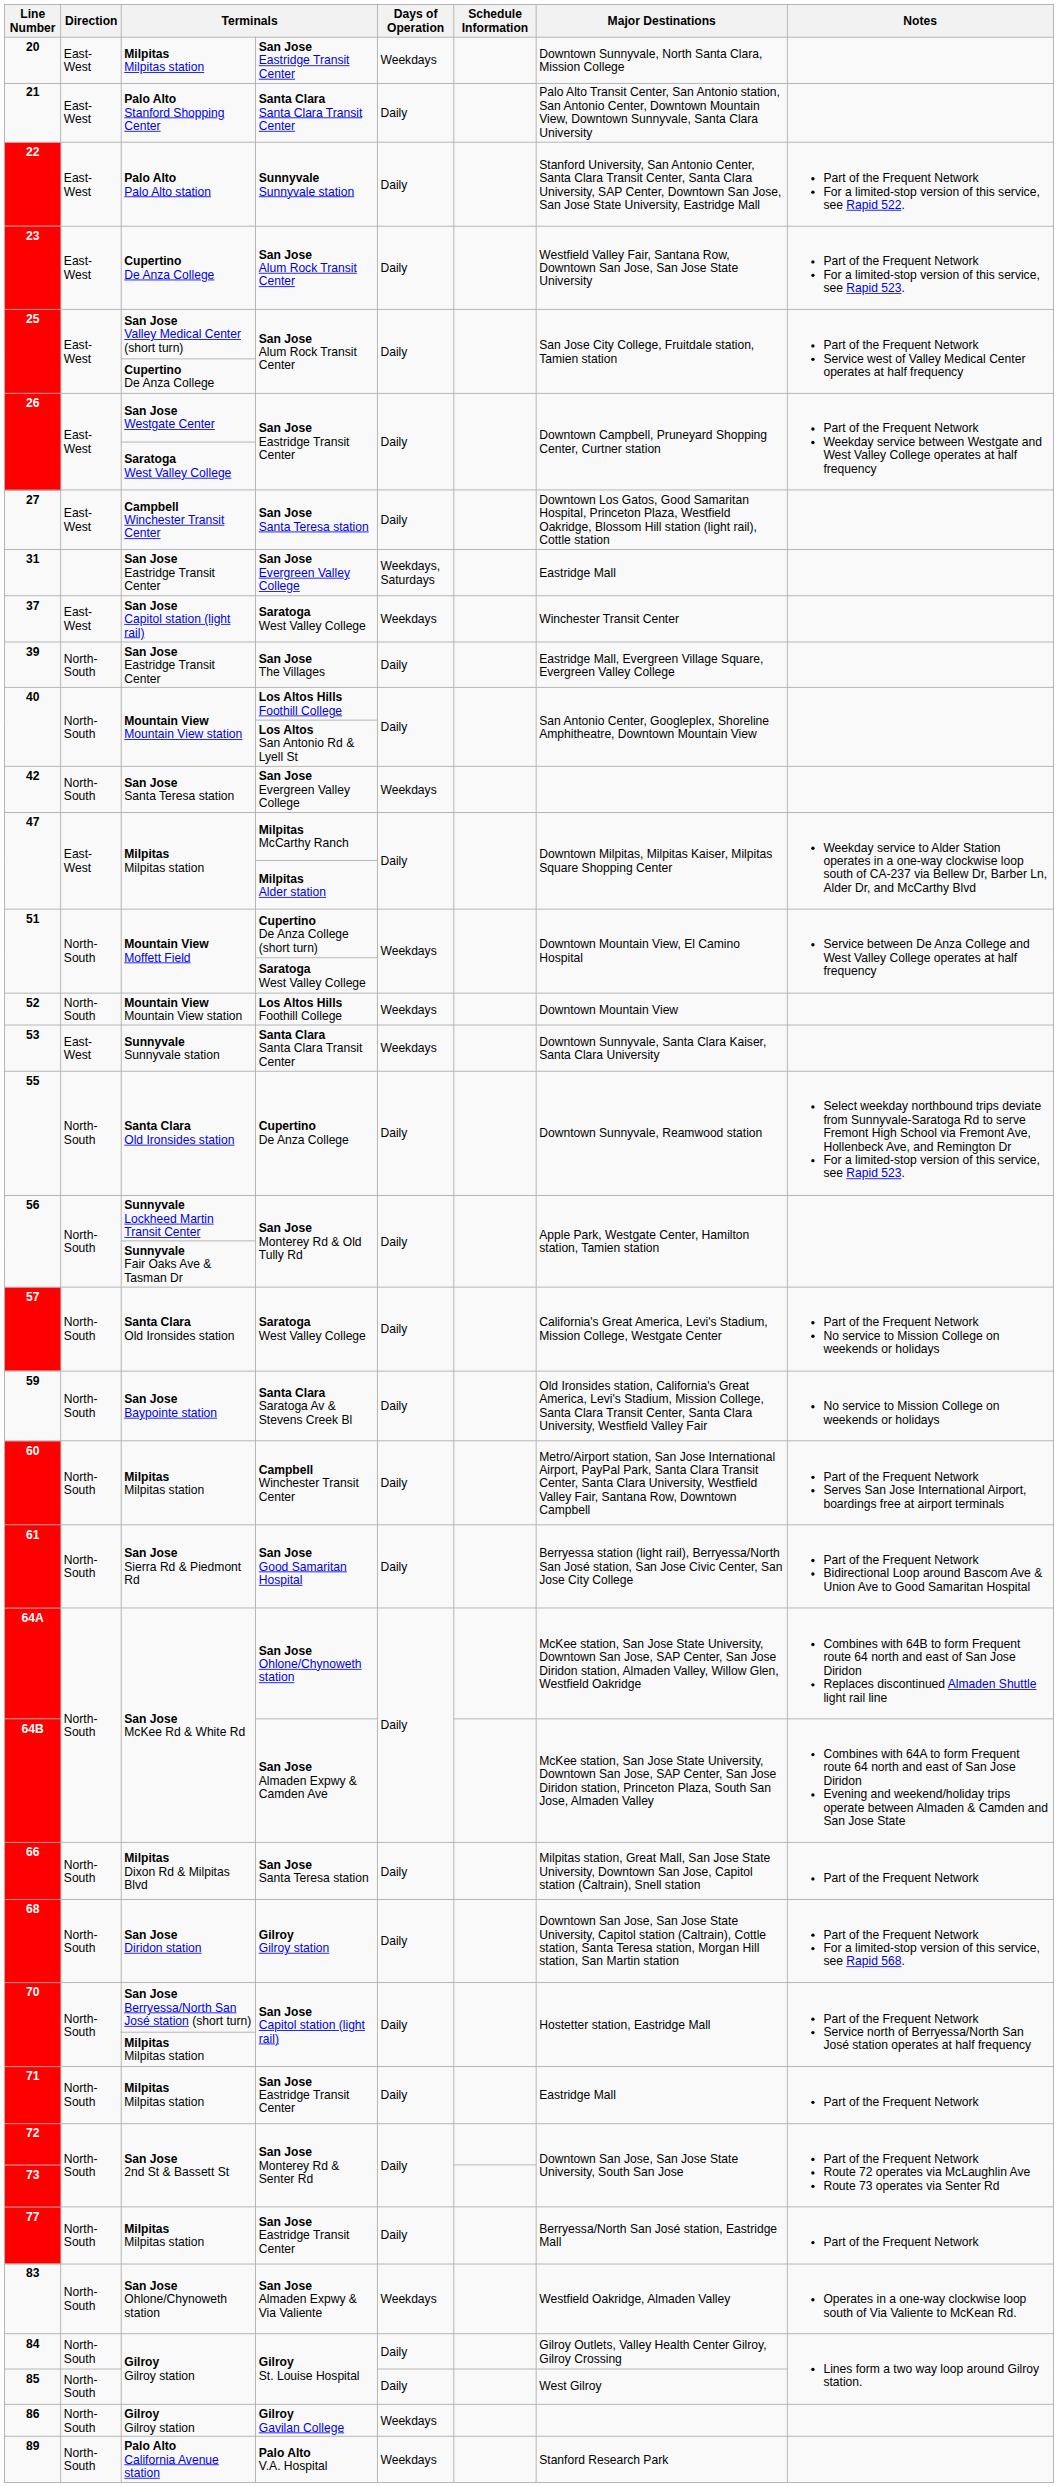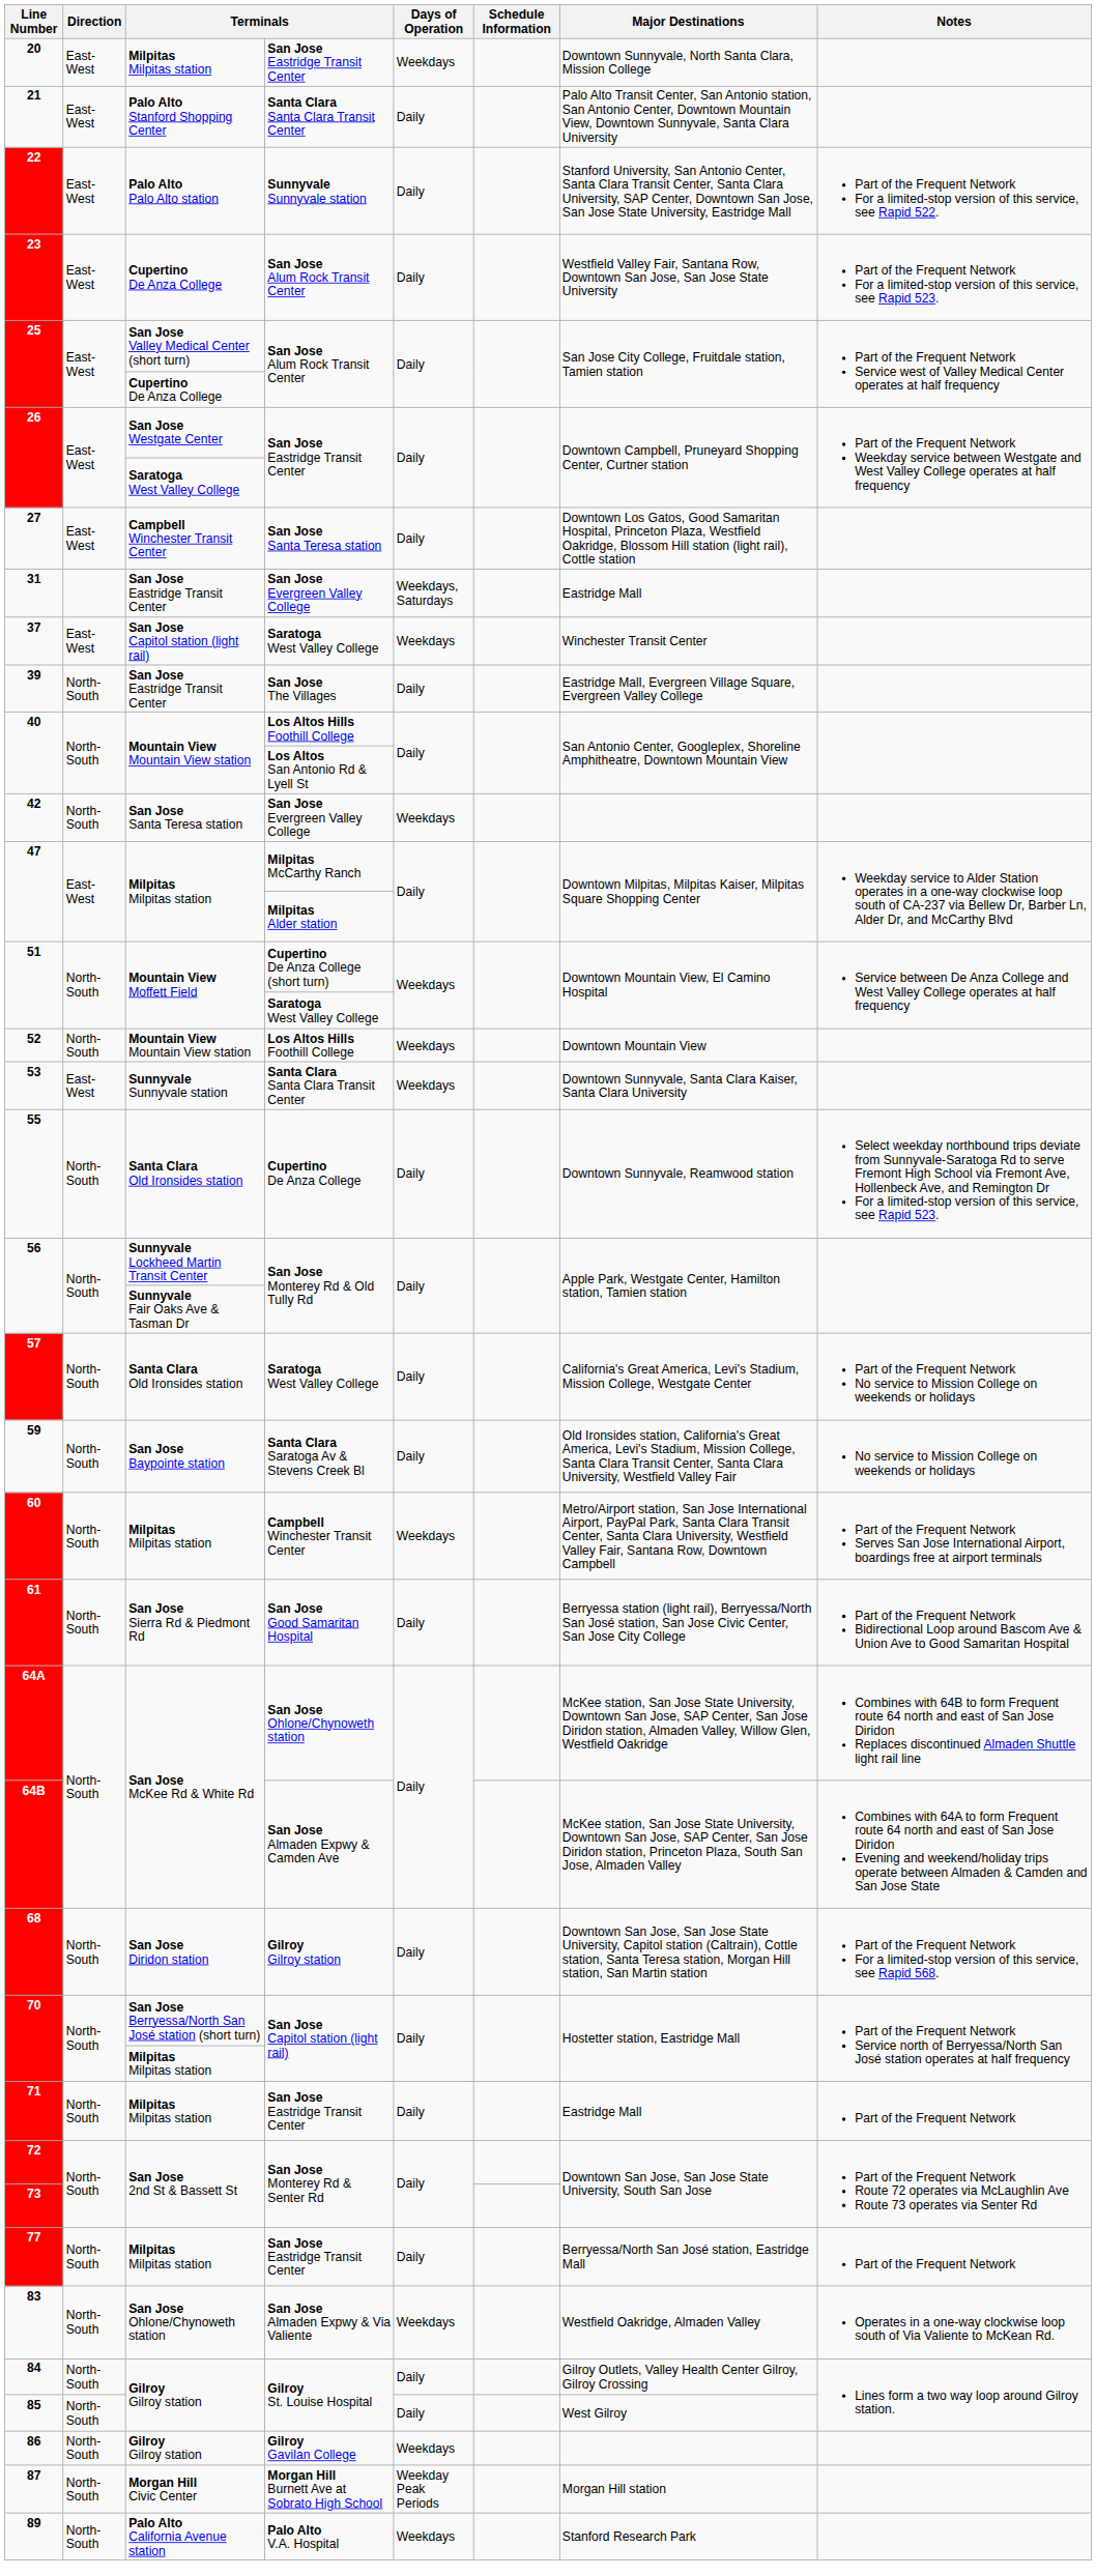60 | Days of Operation: Daily -> Weekdays
- row: 66 | North-South | Milpitas Dixon Rd & Milpitas Blvd | San Jose Santa Teresa station | Daily | Milpitas station, Great Mall, San Jose State University, Downtown San Jose, Capitol station (Caltrain), Snell station | Part of the Frequent Network
+ row: 87 | North-South | Morgan Hill Civic Center | Morgan Hill Burnett Ave at Sobrato High School | Weekday Peak Periods | Morgan Hill station
